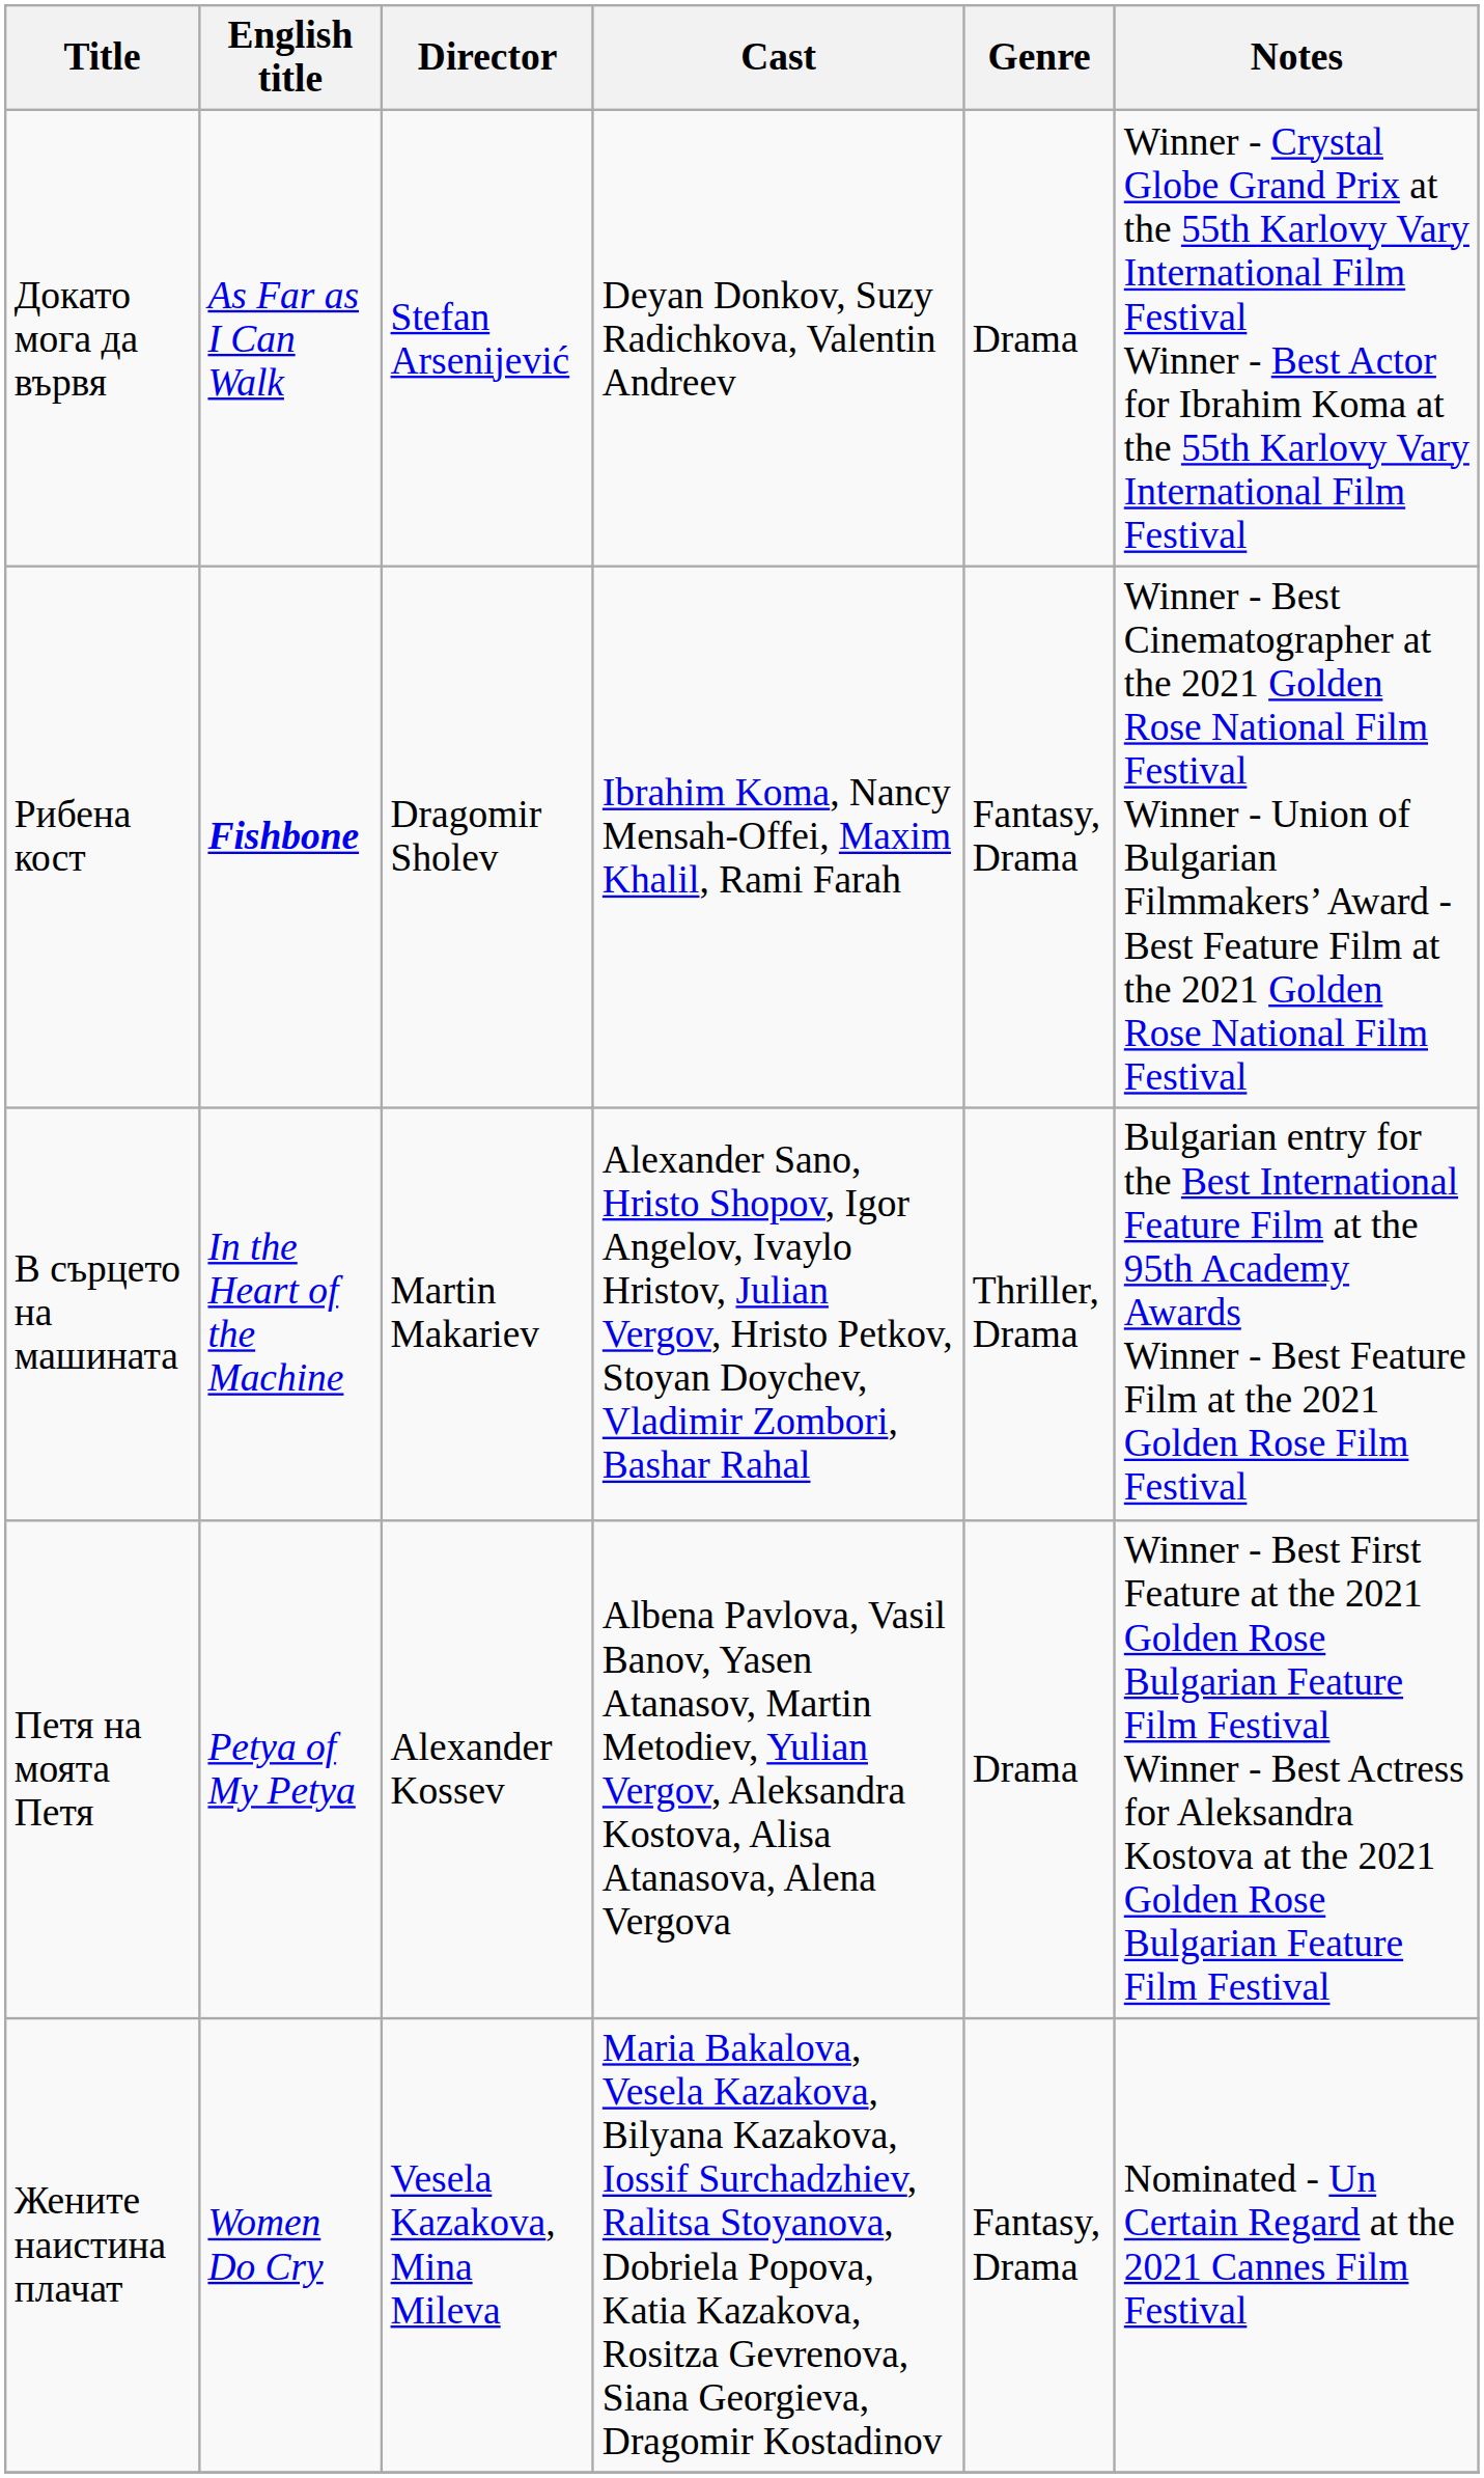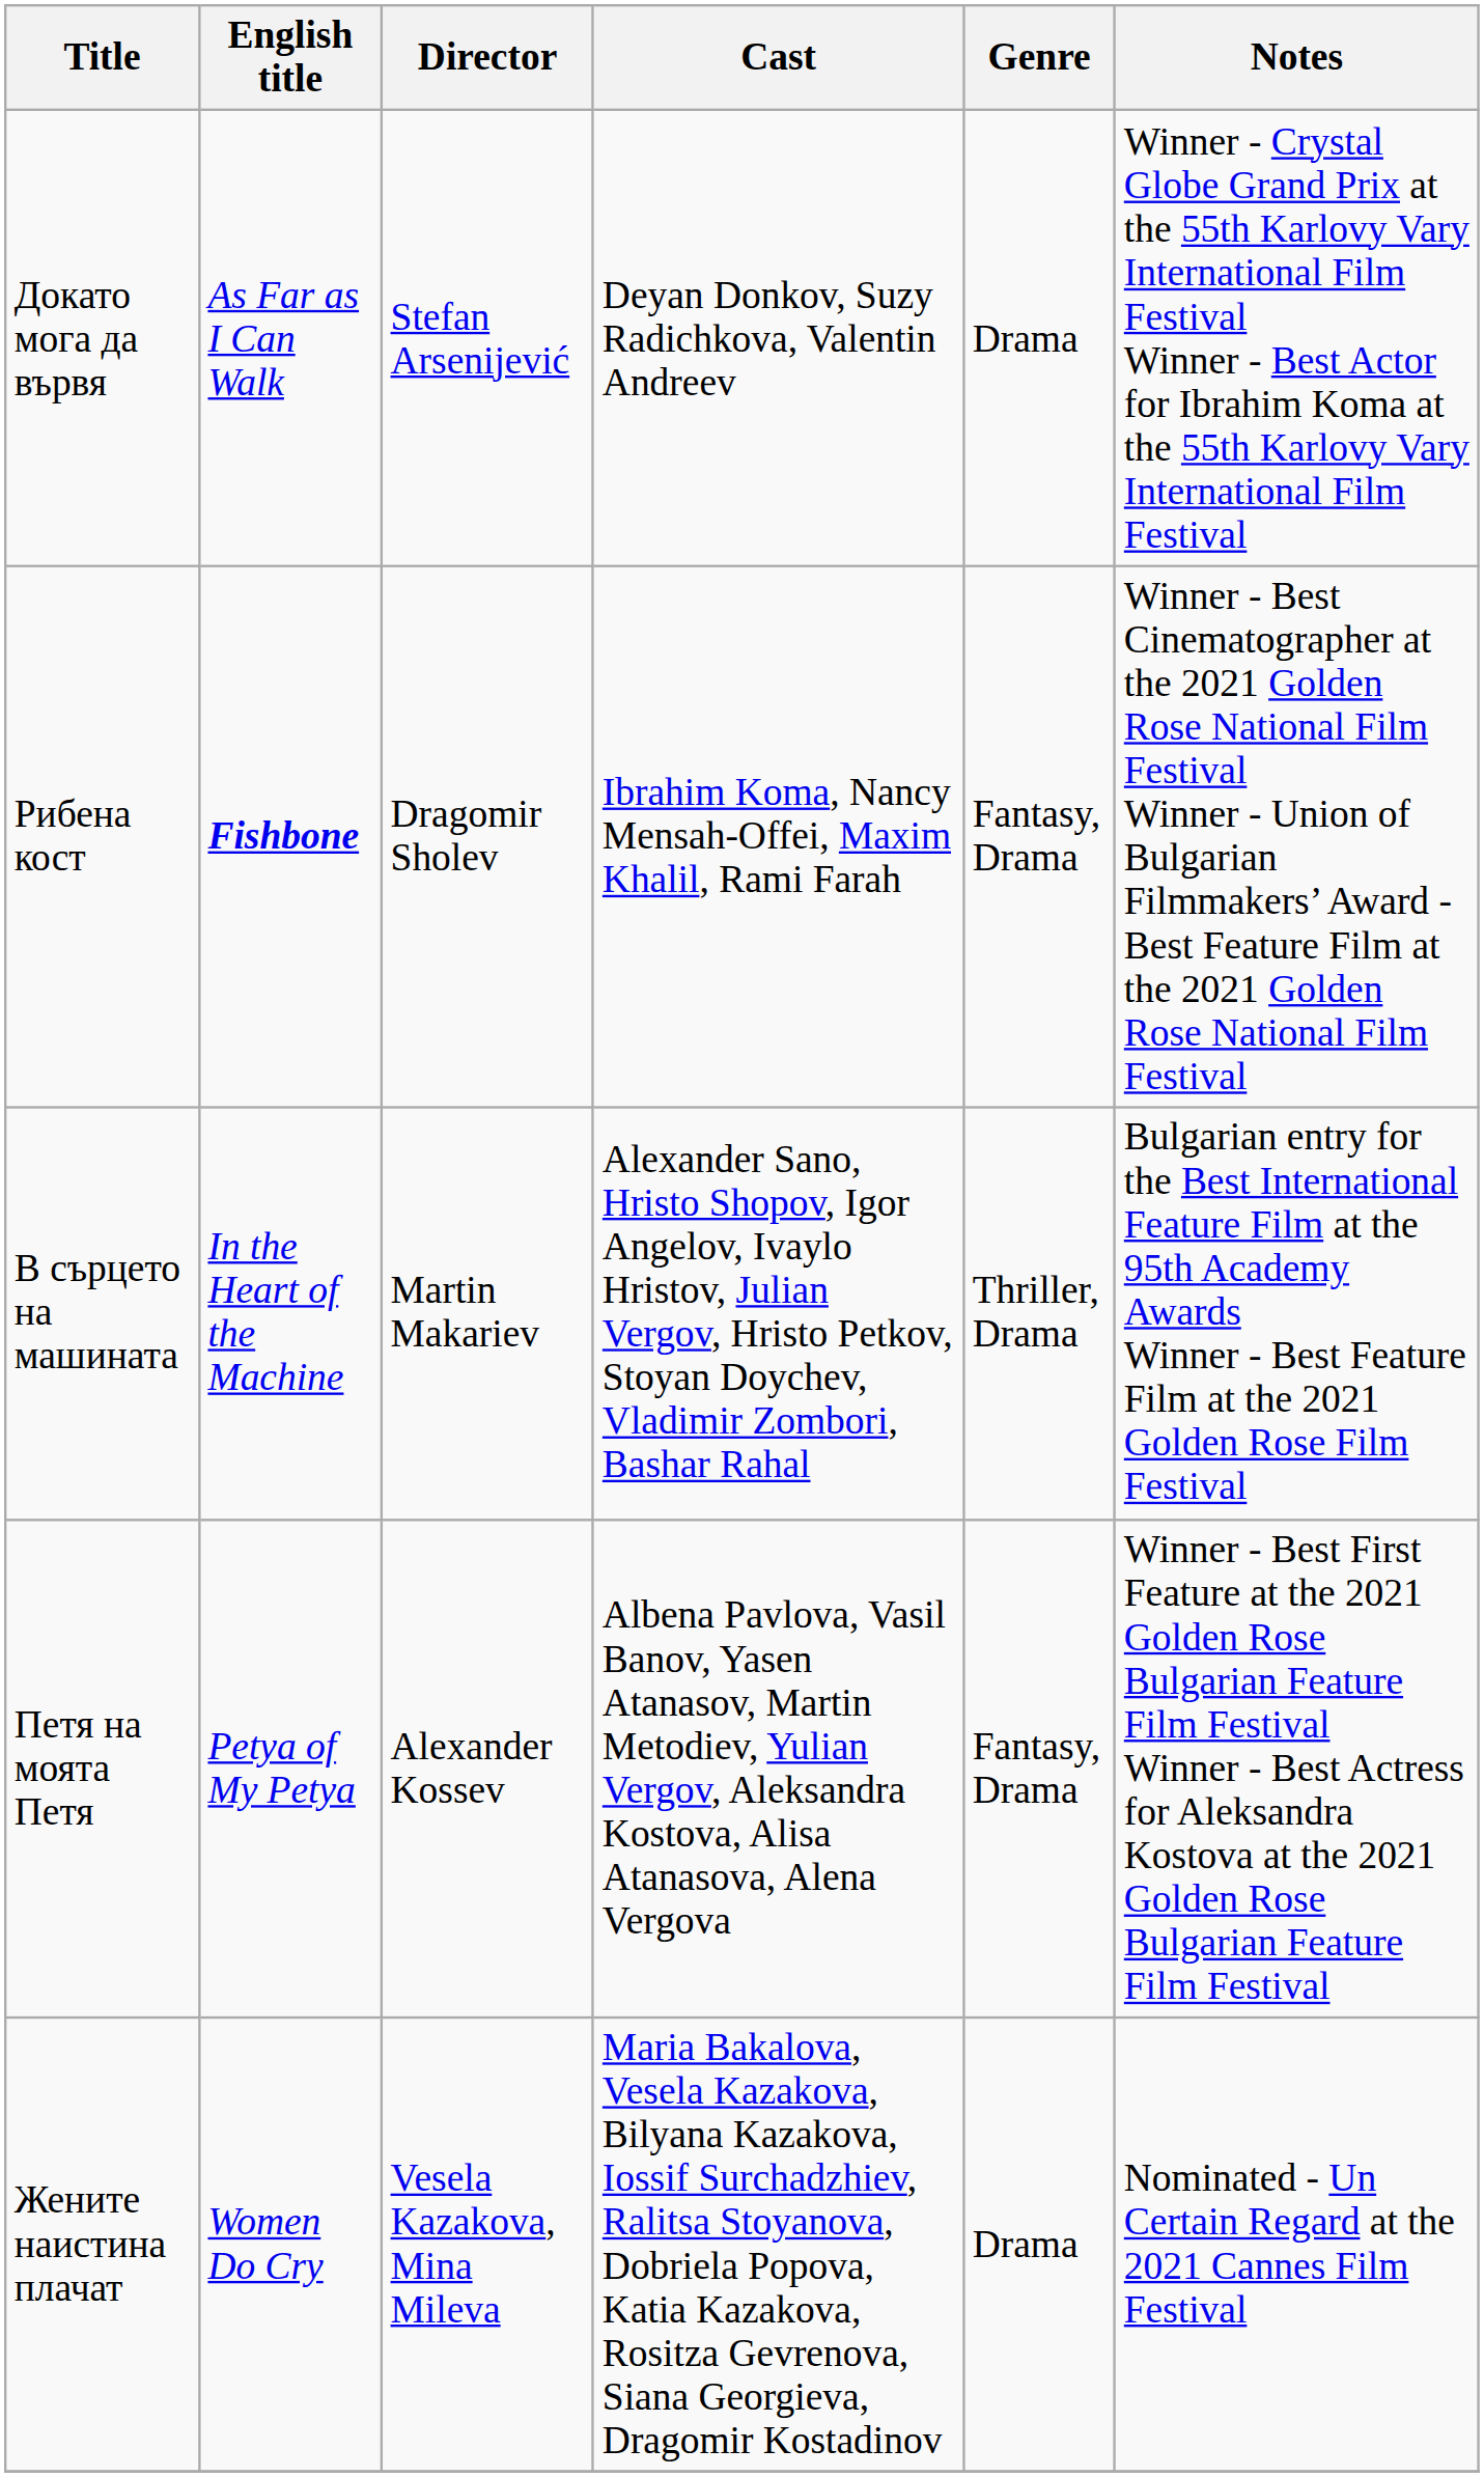Петя на моята Петя | Genre: Drama -> Fantasy, Drama
Жените наистина плачат | Genre: Fantasy, Drama -> Drama
